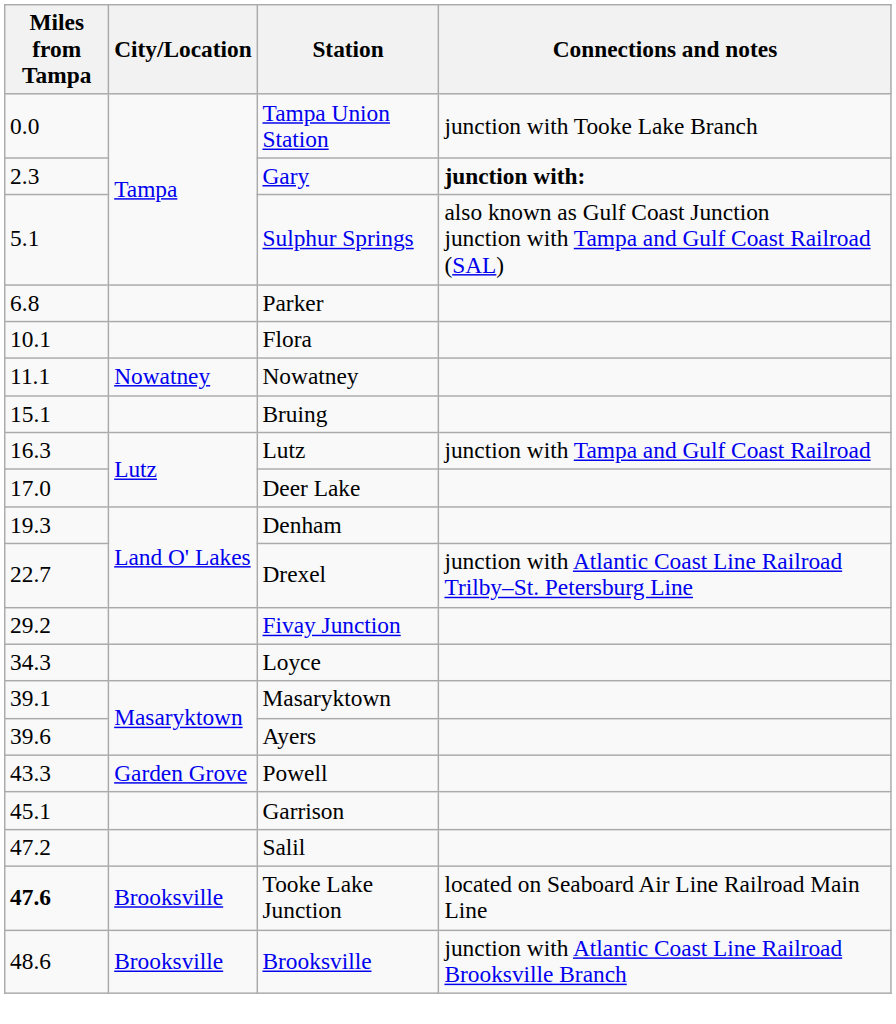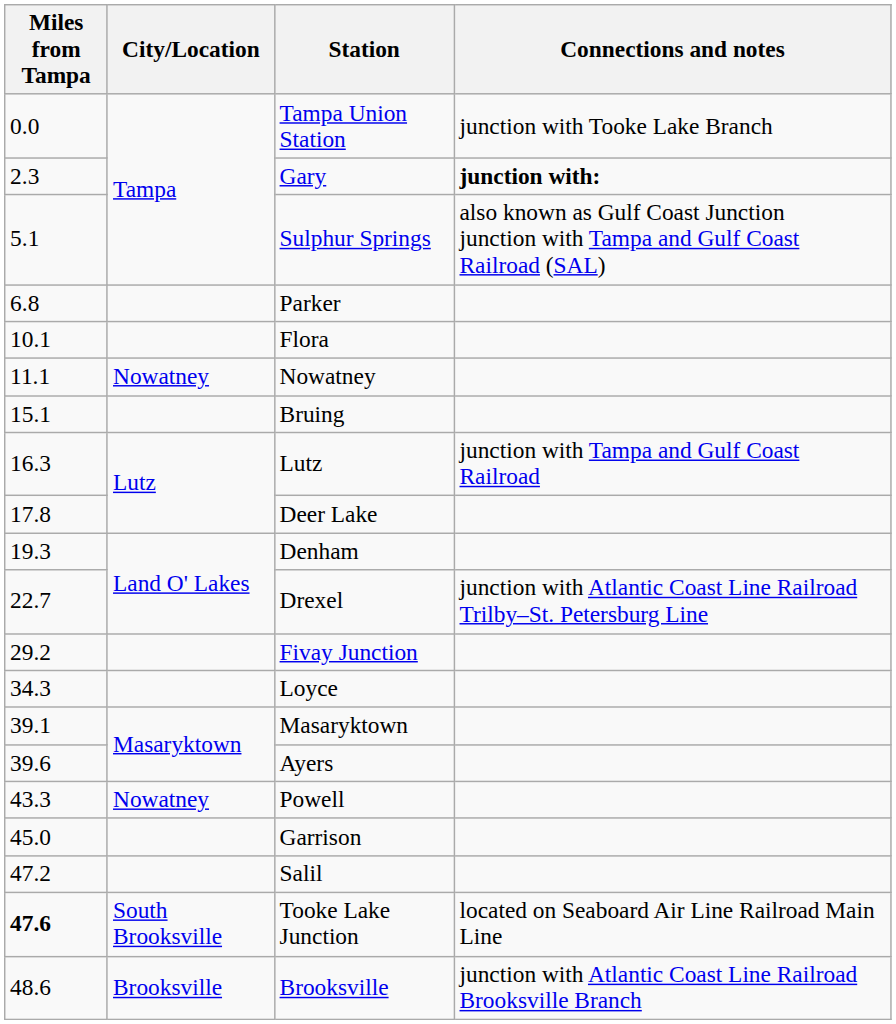Deer Lake | Miles from Tampa: 17.0 -> 17.8
Powell | City/Location: Garden Grove -> Nowatney
Garrison | Miles from Tampa: 45.1 -> 45.0
Tooke Lake Junction | City/Location: Brooksville -> South Brooksville
